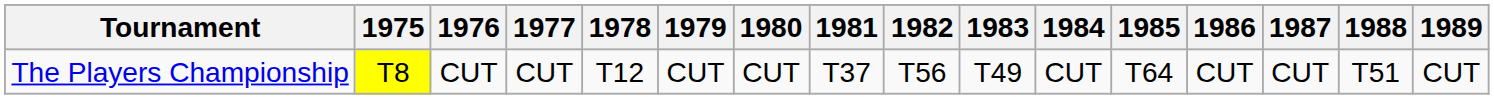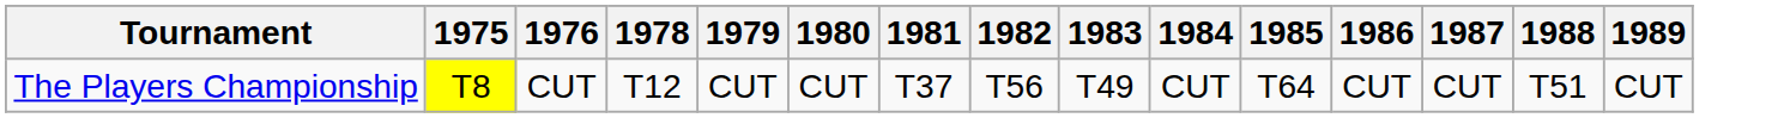- column: 1977 | CUT
